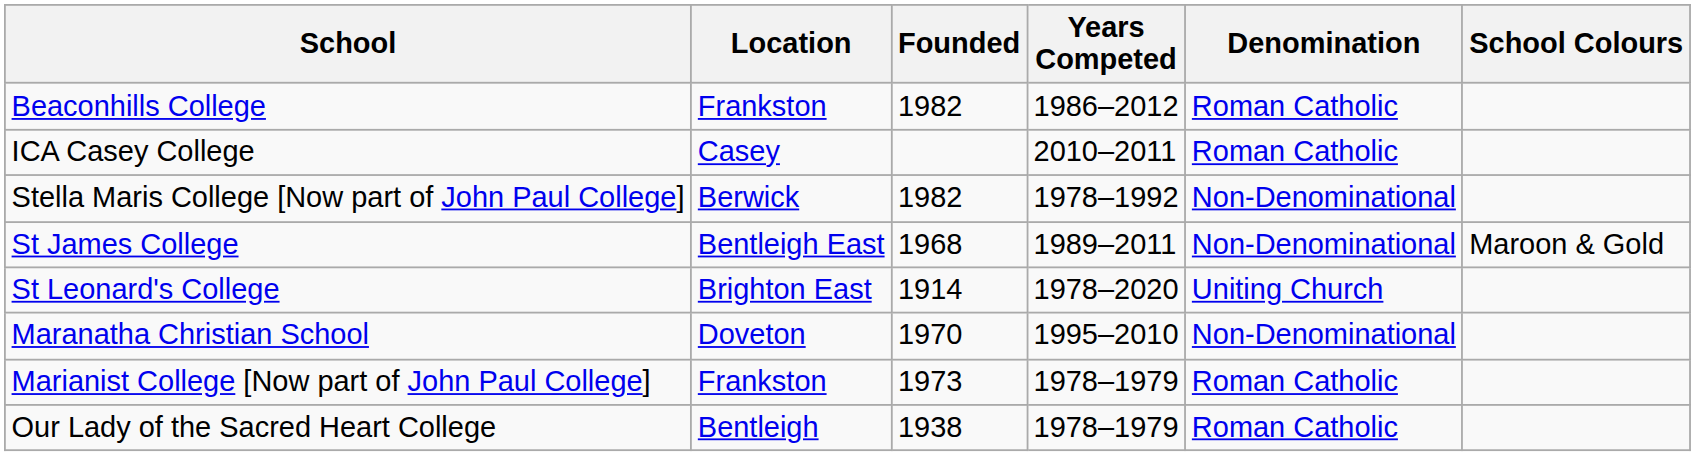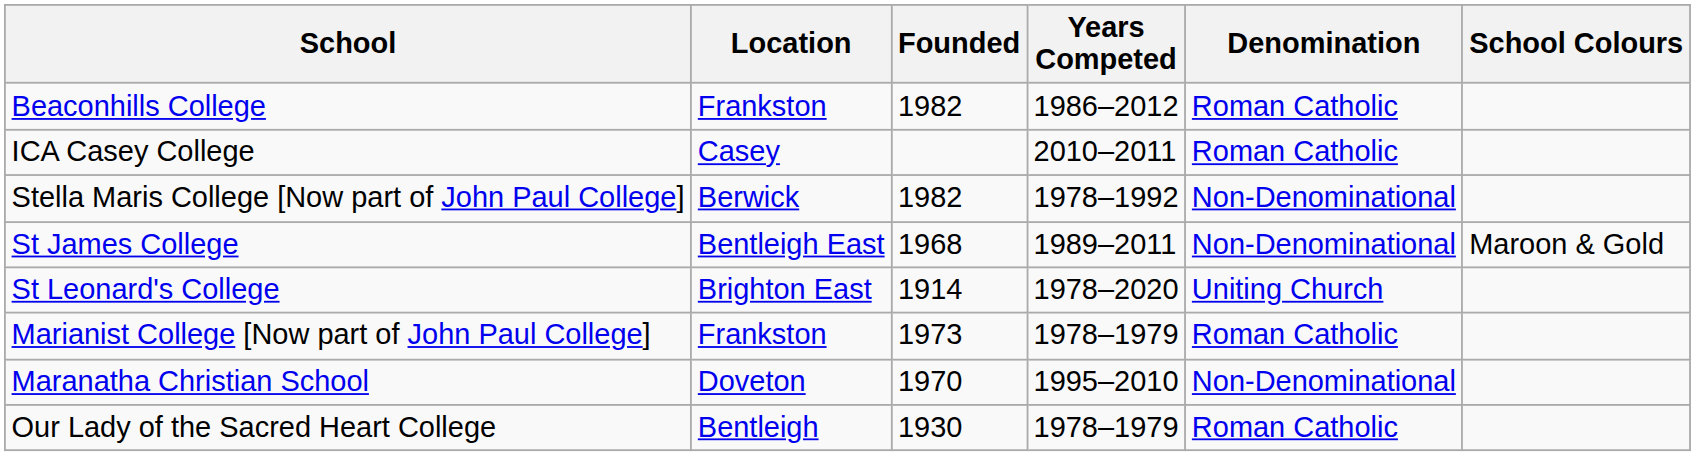rows swapped: Marianist College [Now part of John Paul College] <-> Maranatha Christian School
Our Lady of the Sacred Heart College | Founded: 1938 -> 1930
